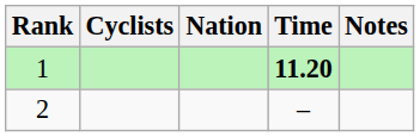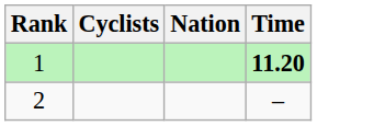- column: Notes
